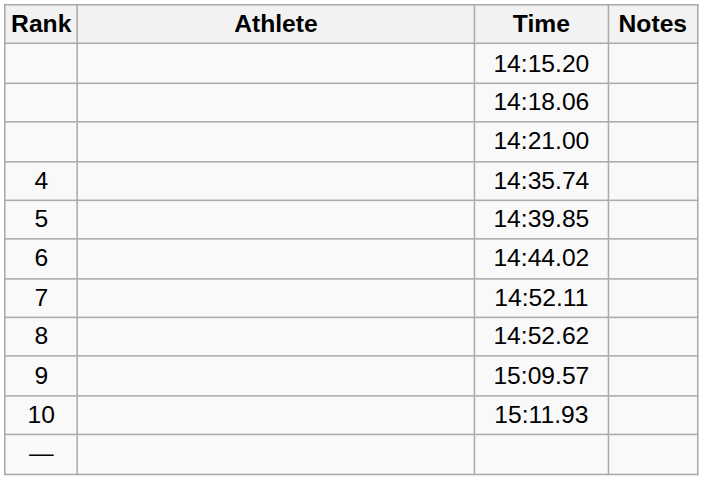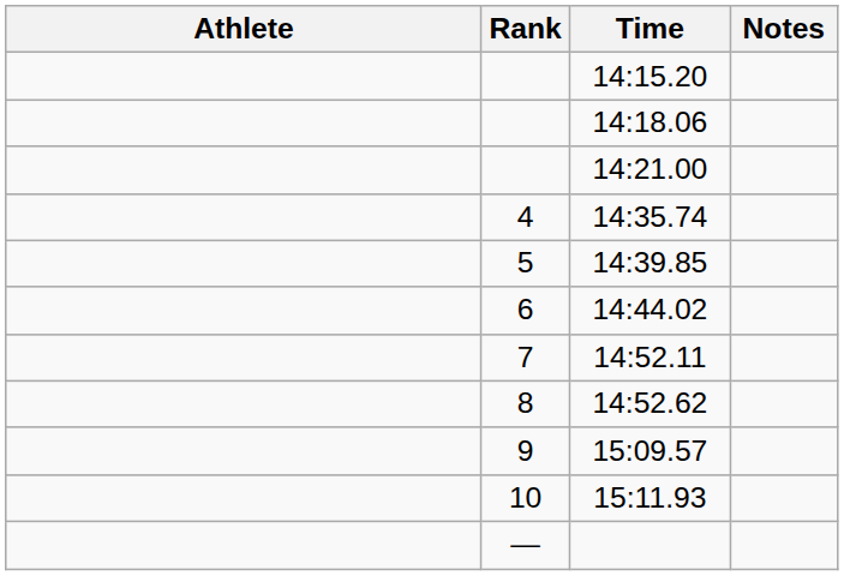columns swapped: Rank <-> Athlete
